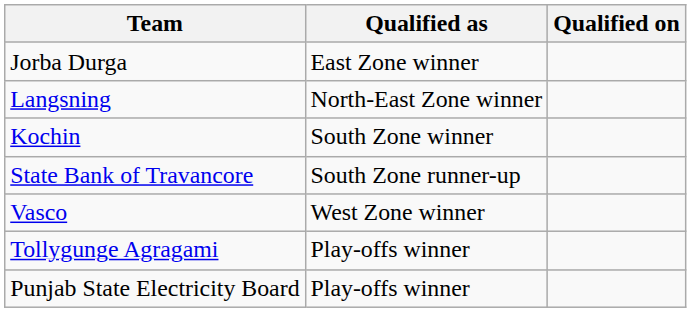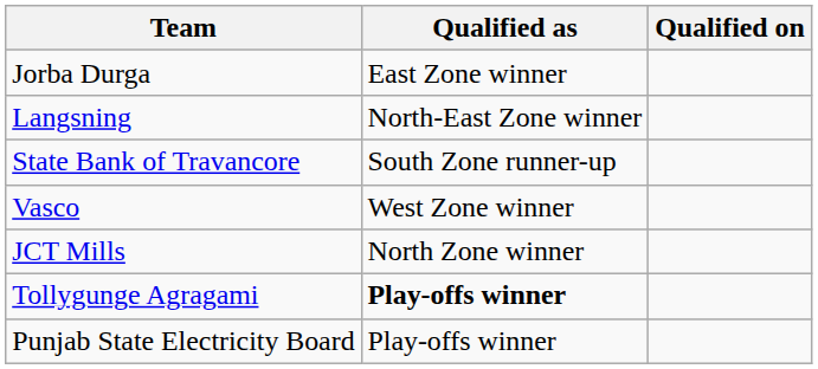- row: Kochin | South Zone winner
+ row: JCT Mills | North Zone winner
Tollygunge Agragami | Qualified as: normal -> bold
